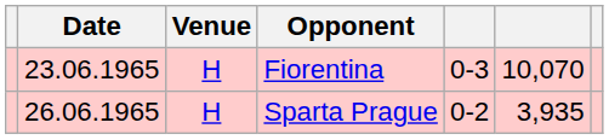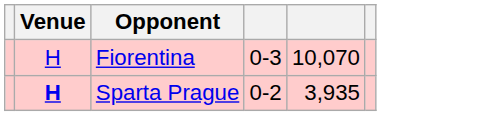- column: Date | 23.06.1965 | 26.06.1965
Sparta Prague | Venue: normal -> bold
